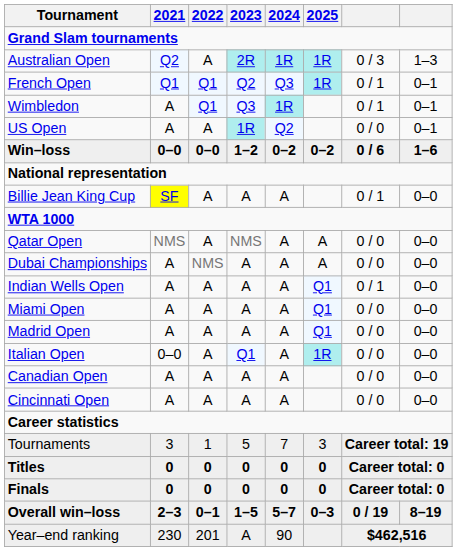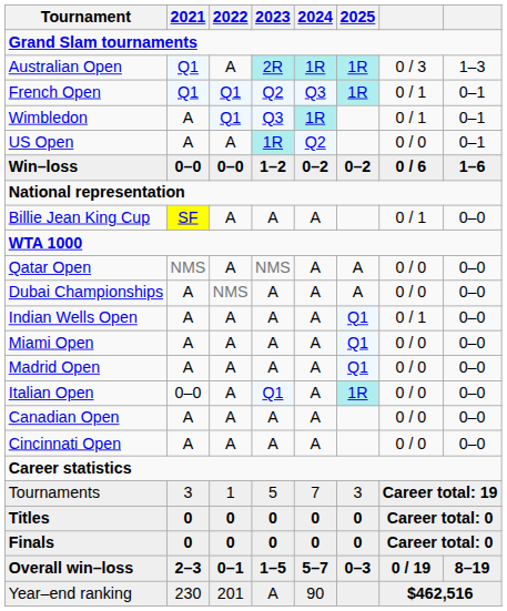Australian Open | 2021: Q2 -> Q1
